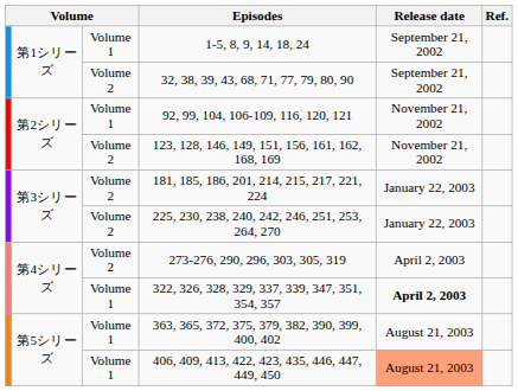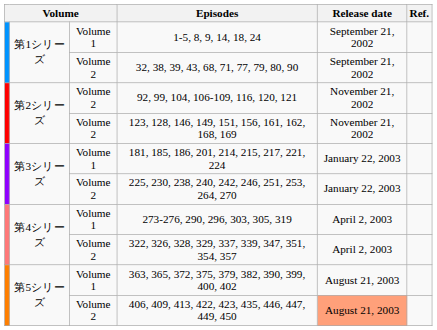92, 99, 104, 106-109, 116, 120, 121 | column 3: Volume 1 -> Volume 2
181, 185, 186, 201, 214, 215, 217, 221, 224 | column 3: Volume 2 -> Volume 1
273-276, 290, 296, 303, 305, 319 | column 3: Volume 2 -> Volume 1
322, 326, 328, 329, 337, 339, 347, 351, 354, 357 | column 3: Volume 1 -> Volume 2
322, 326, 328, 329, 337, 339, 347, 351, 354, 357 | Release date: bold -> normal
406, 409, 413, 422, 423, 435, 446, 447, 449, 450 | column 3: Volume 1 -> Volume 2
